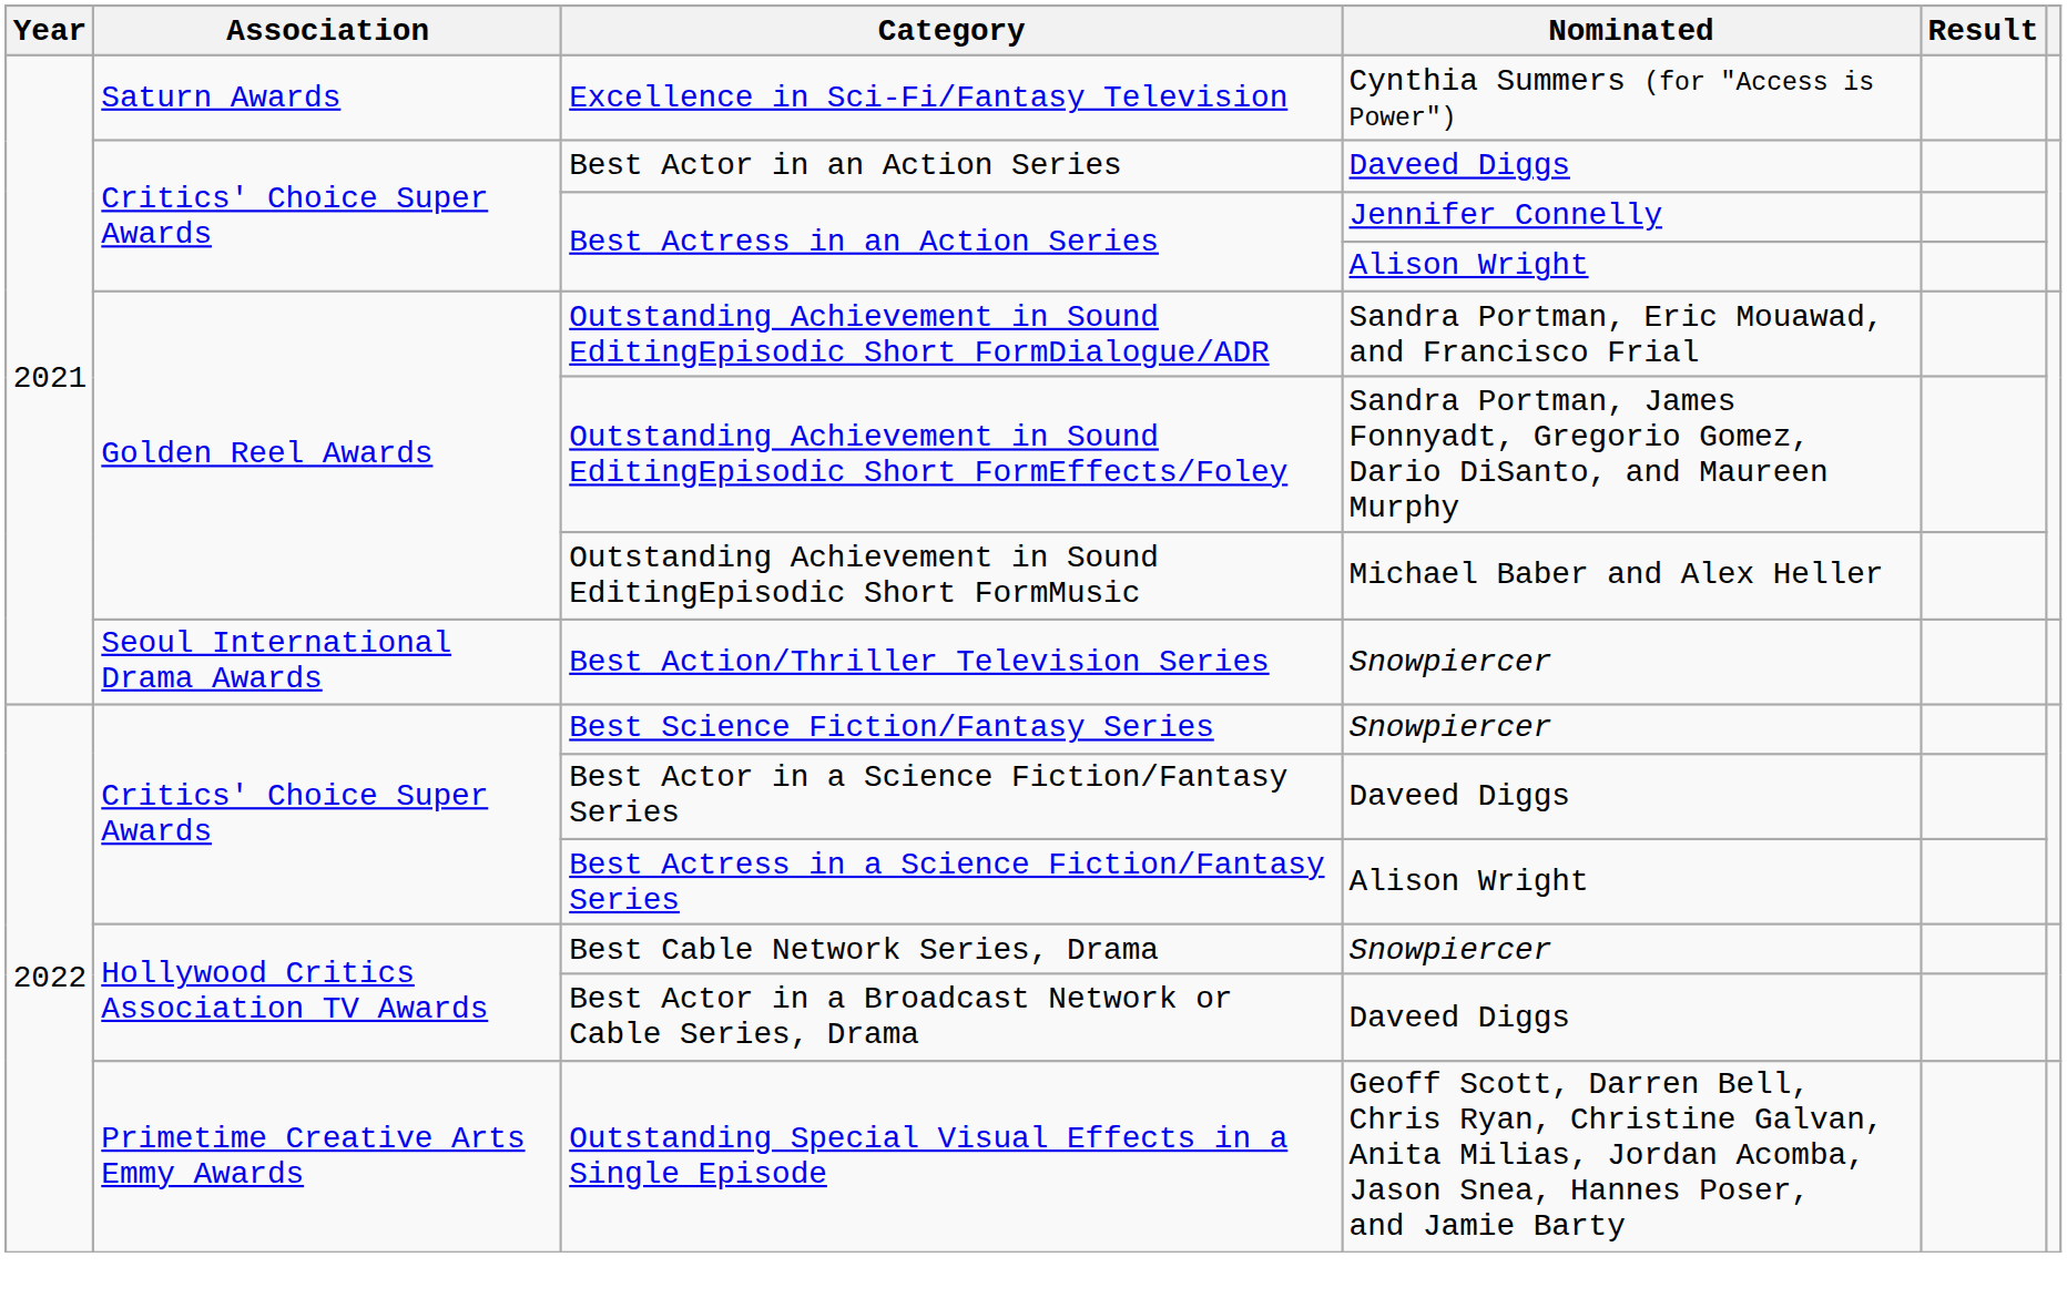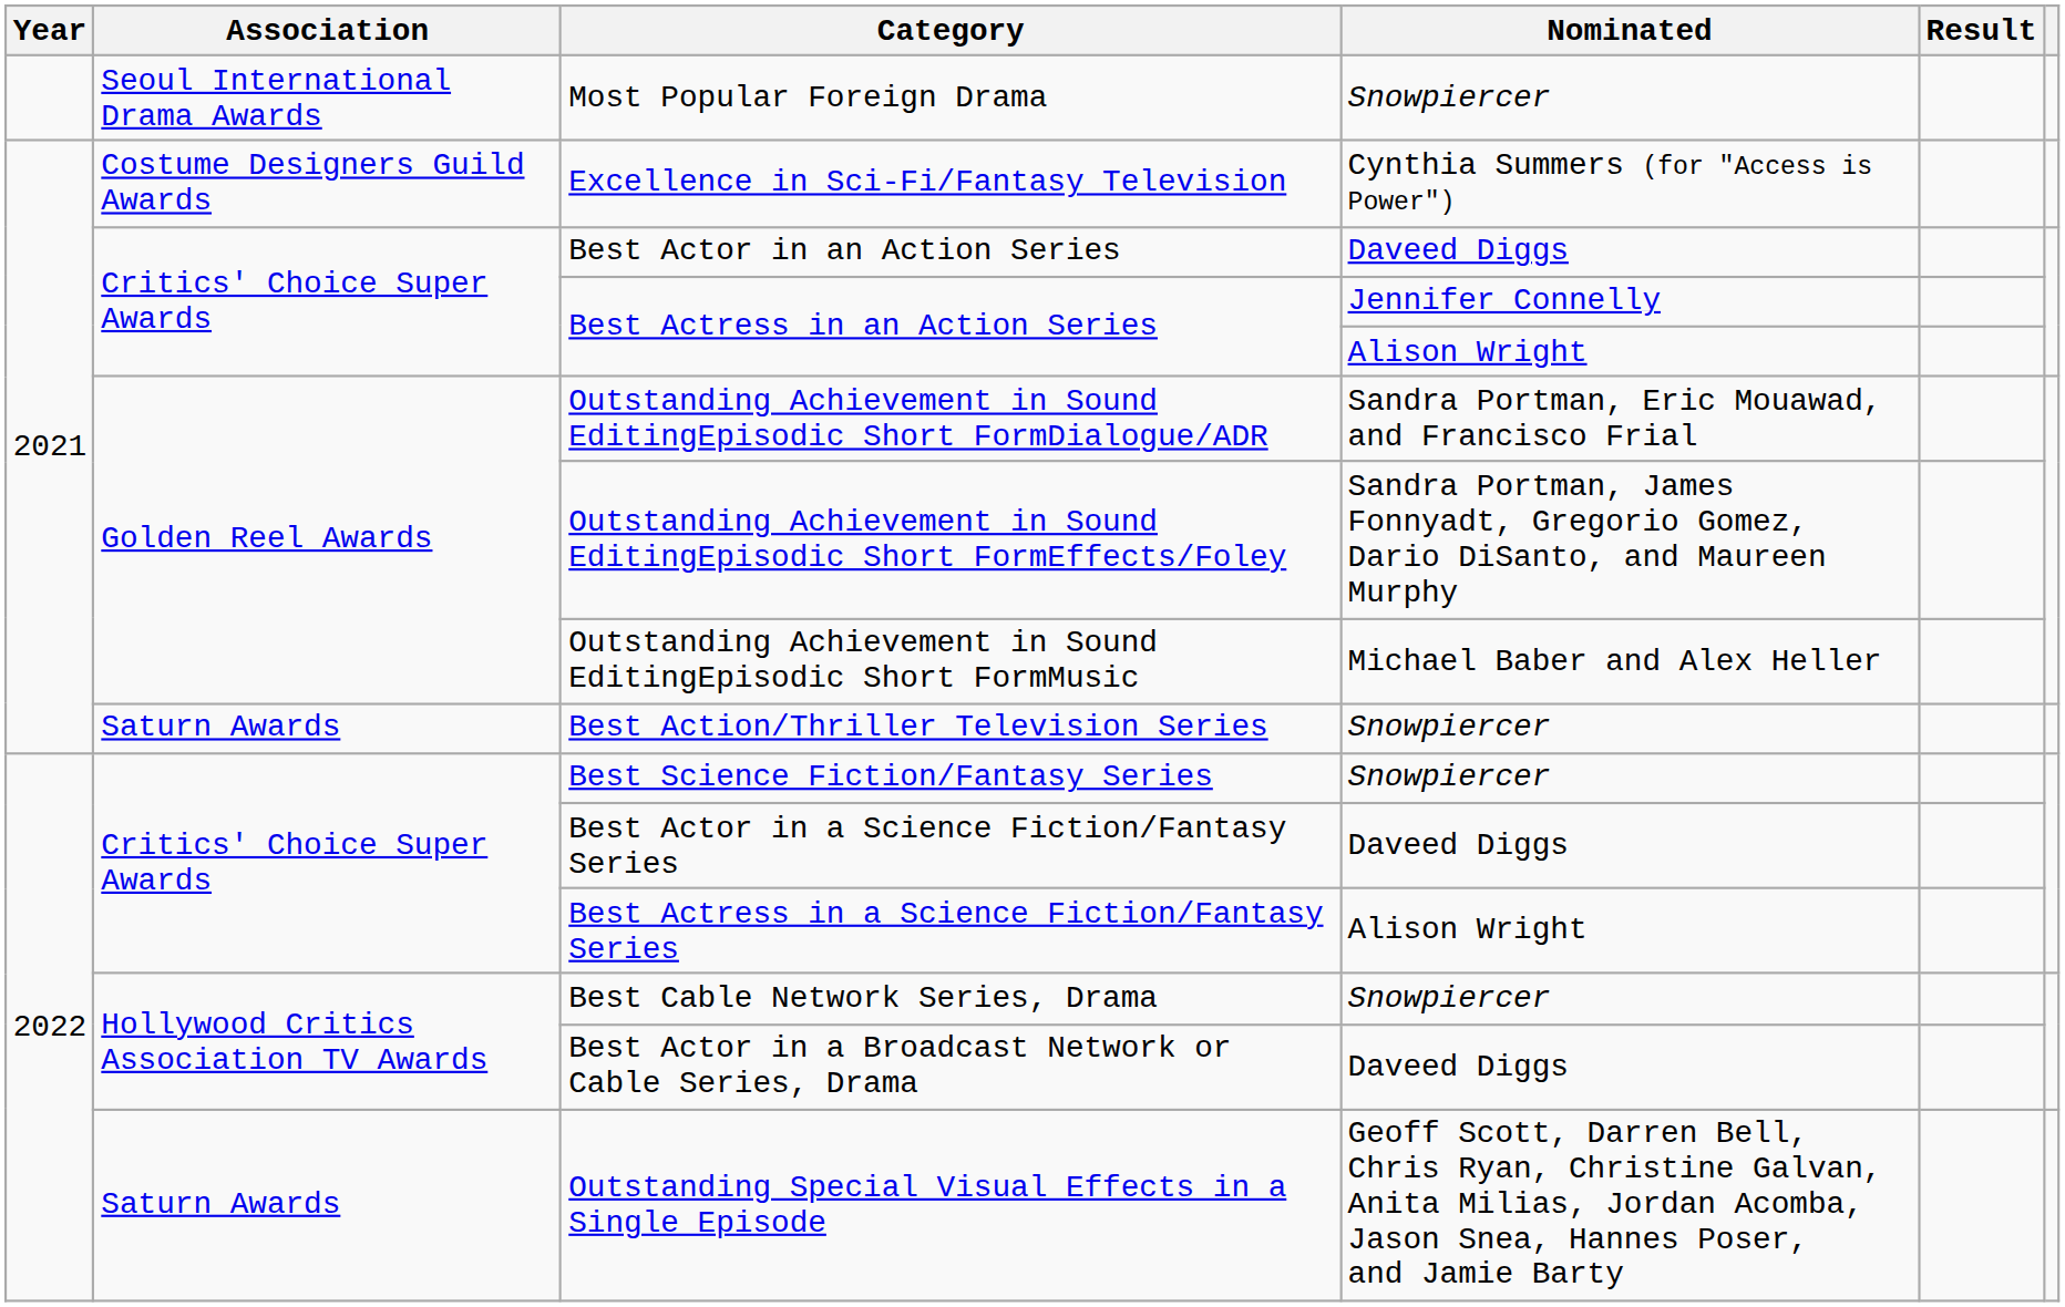+ row: Seoul International Drama Awards | Most Popular Foreign Drama | Snowpiercer
Excellence in Sci-Fi/Fantasy Television | Association: Saturn Awards -> Costume Designers Guild Awards
Best Action/Thriller Television Series | Association: Seoul International Drama Awards -> Saturn Awards
Outstanding Special Visual Effects in a Single Episode | Association: Primetime Creative Arts Emmy Awards -> Saturn Awards
